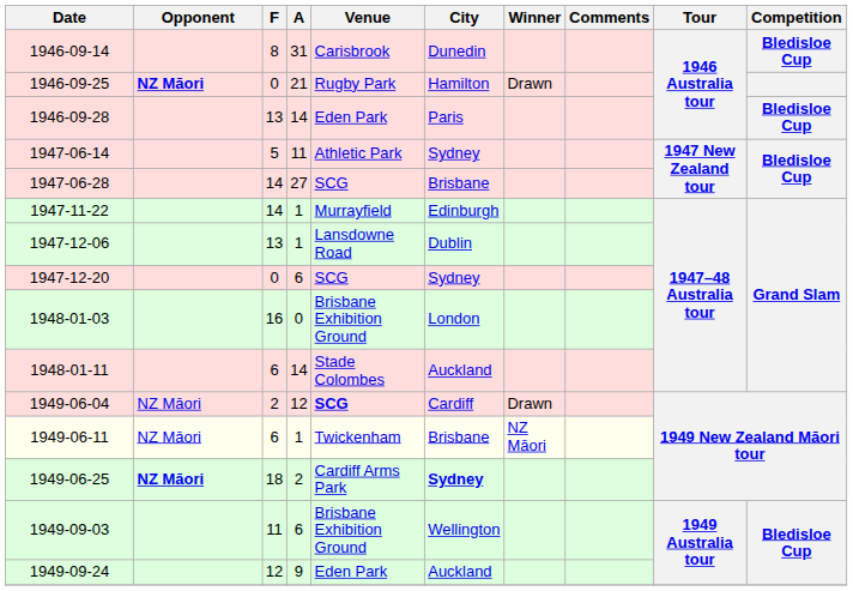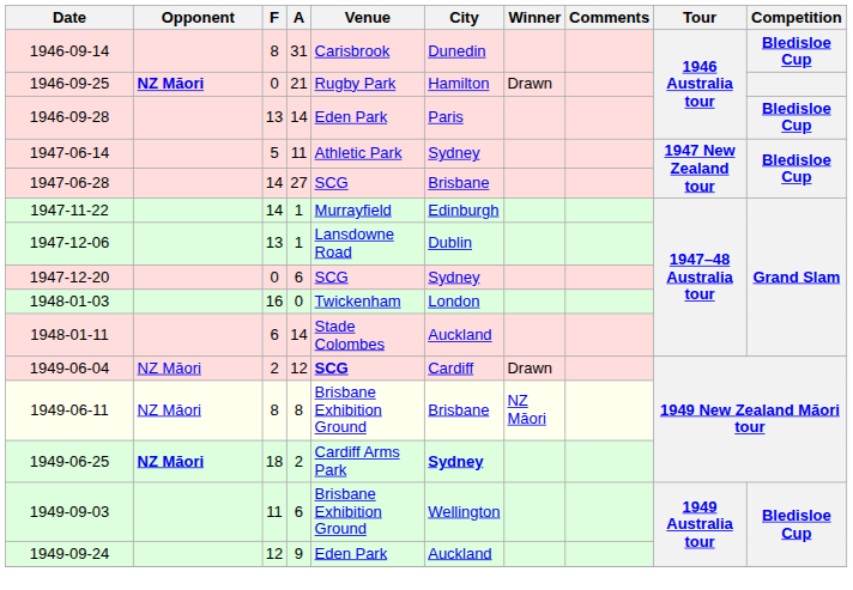1948-01-03 | Venue: Brisbane Exhibition Ground -> Twickenham
1949-06-11 | F: 6 -> 8
1949-06-11 | A: 1 -> 8
1949-06-11 | Venue: Twickenham -> Brisbane Exhibition Ground
